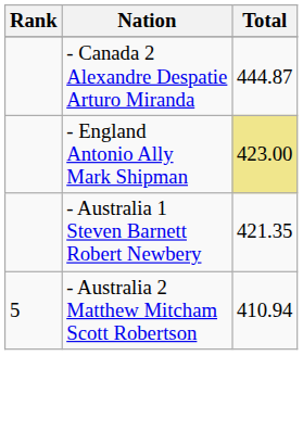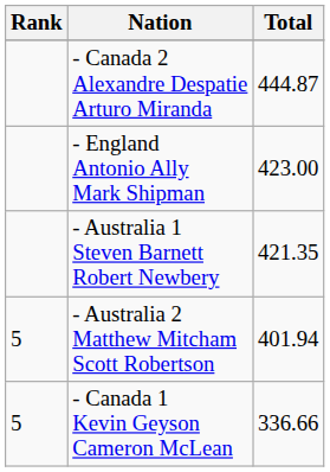- England Antonio Ally Mark Shipman | Total: khaki background -> no background
- Australia 2 Matthew Mitcham Scott Robertson | Total: 410.94 -> 401.94
+ row: 5 | - Canada 1 Kevin Geyson Cameron McLean | 336.66
